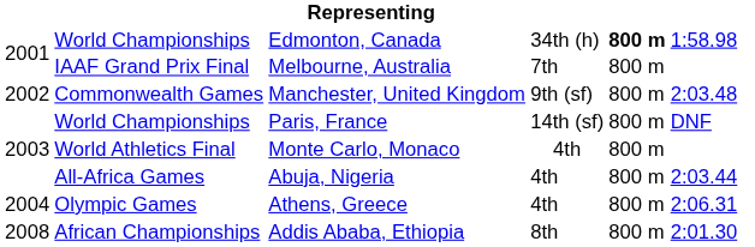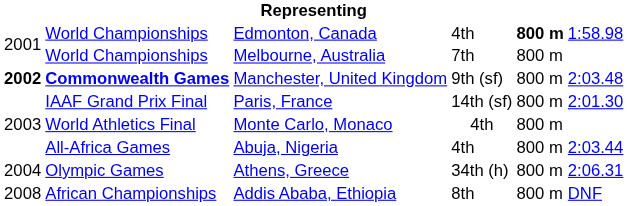Edmonton, Canada | column 4: 34th (h) -> 4th
Melbourne, Australia | column 2: IAAF Grand Prix Final -> World Championships
Manchester, United Kingdom | column 1: normal -> bold
Manchester, United Kingdom | column 2: normal -> bold
Paris, France | column 2: World Championships -> IAAF Grand Prix Final
Paris, France | column 6: DNF -> 2:01.30
Athens, Greece | column 4: 4th -> 34th (h)
Addis Ababa, Ethiopia | column 6: 2:01.30 -> DNF
